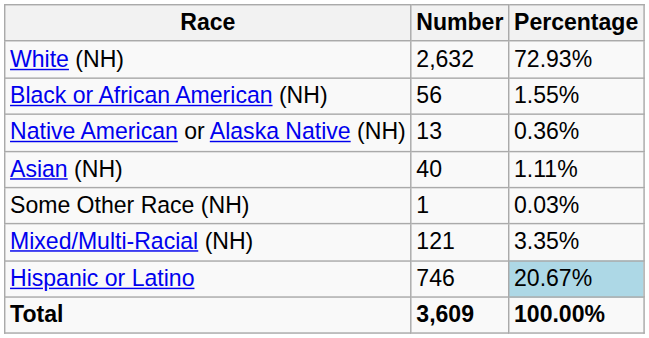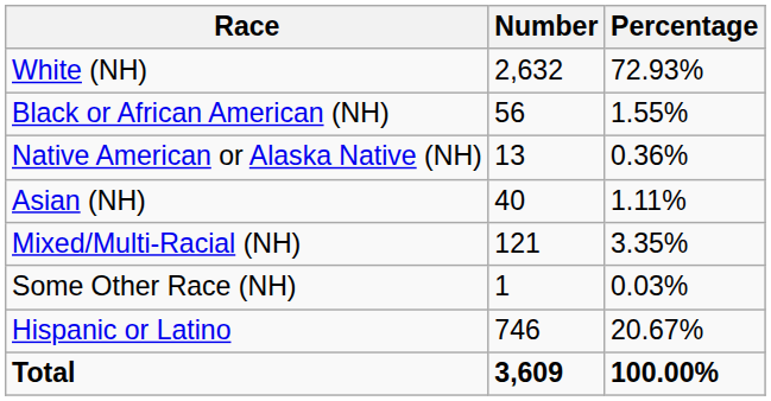rows swapped: Some Other Race (NH) <-> Mixed/Multi-Racial (NH)
Hispanic or Latino | Percentage: lightblue background -> no background
